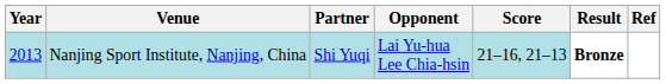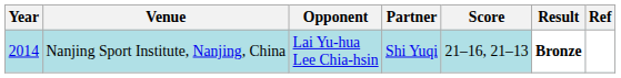columns swapped: Partner <-> Opponent
Nanjing Sport Institute, Nanjing, China | Year: 2013 -> 2014
